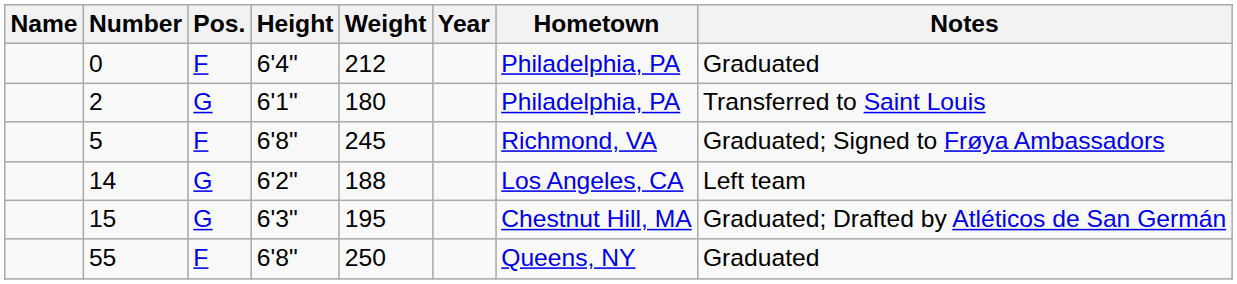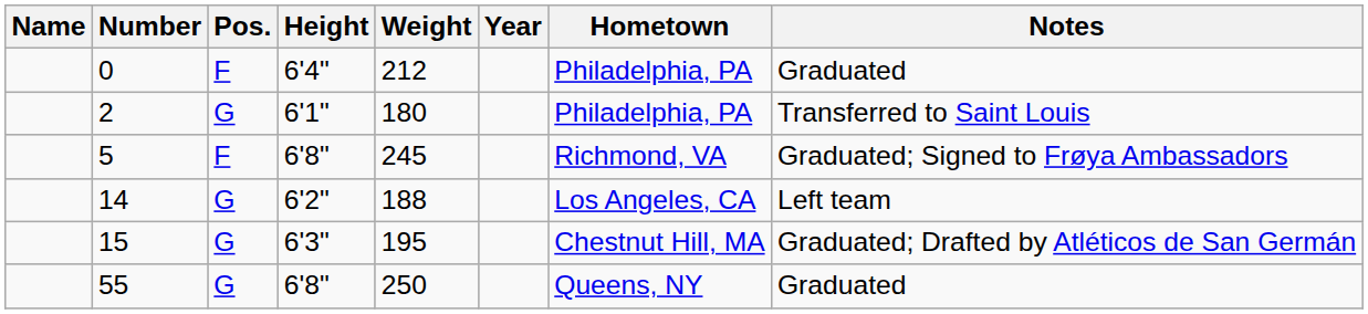55 | Pos.: F -> G
